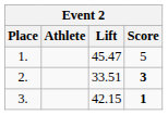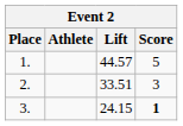1. | Lift: 45.47 -> 44.57
2. | Score: bold -> normal
3. | Lift: 42.15 -> 24.15
